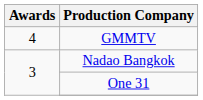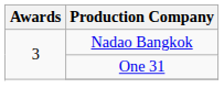- row: 4 | GMMTV
